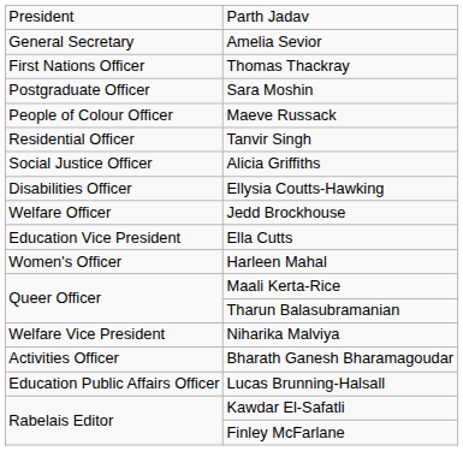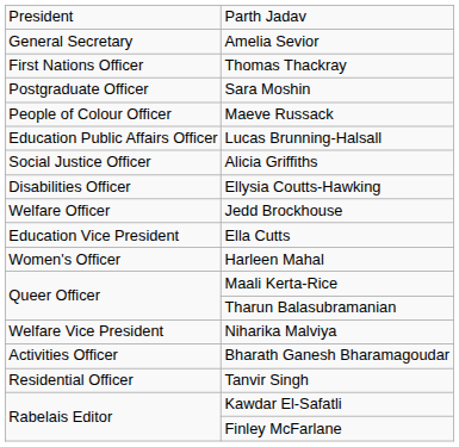rows swapped: Lucas Brunning-Halsall <-> Tanvir Singh
